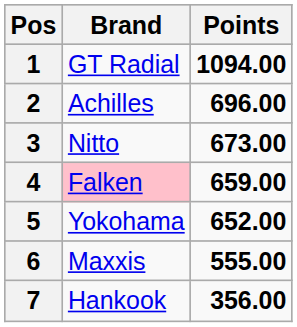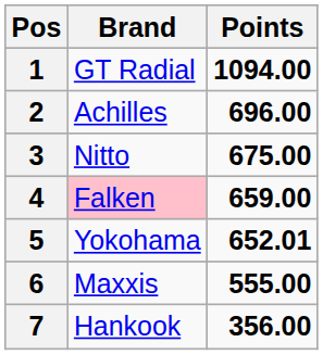3 | Points: 673.00 -> 675.00
5 | Points: 652.00 -> 652.01
